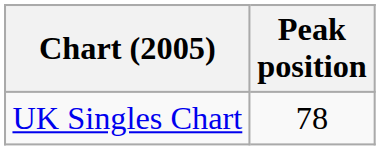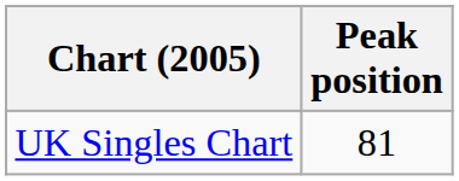UK Singles Chart | Peak position: 78 -> 81
